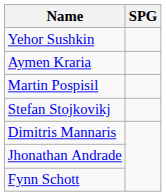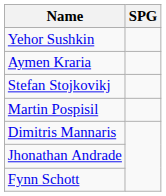rows swapped: Stefan Stojkovikj <-> Martin Pospisil
